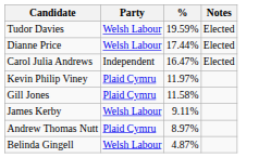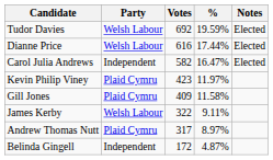+ column: Votes | 692 | 616 | 582 | 423 | 409 | 322 | 317 | 172
Belinda Gingell | Party: Welsh Labour -> Independent
